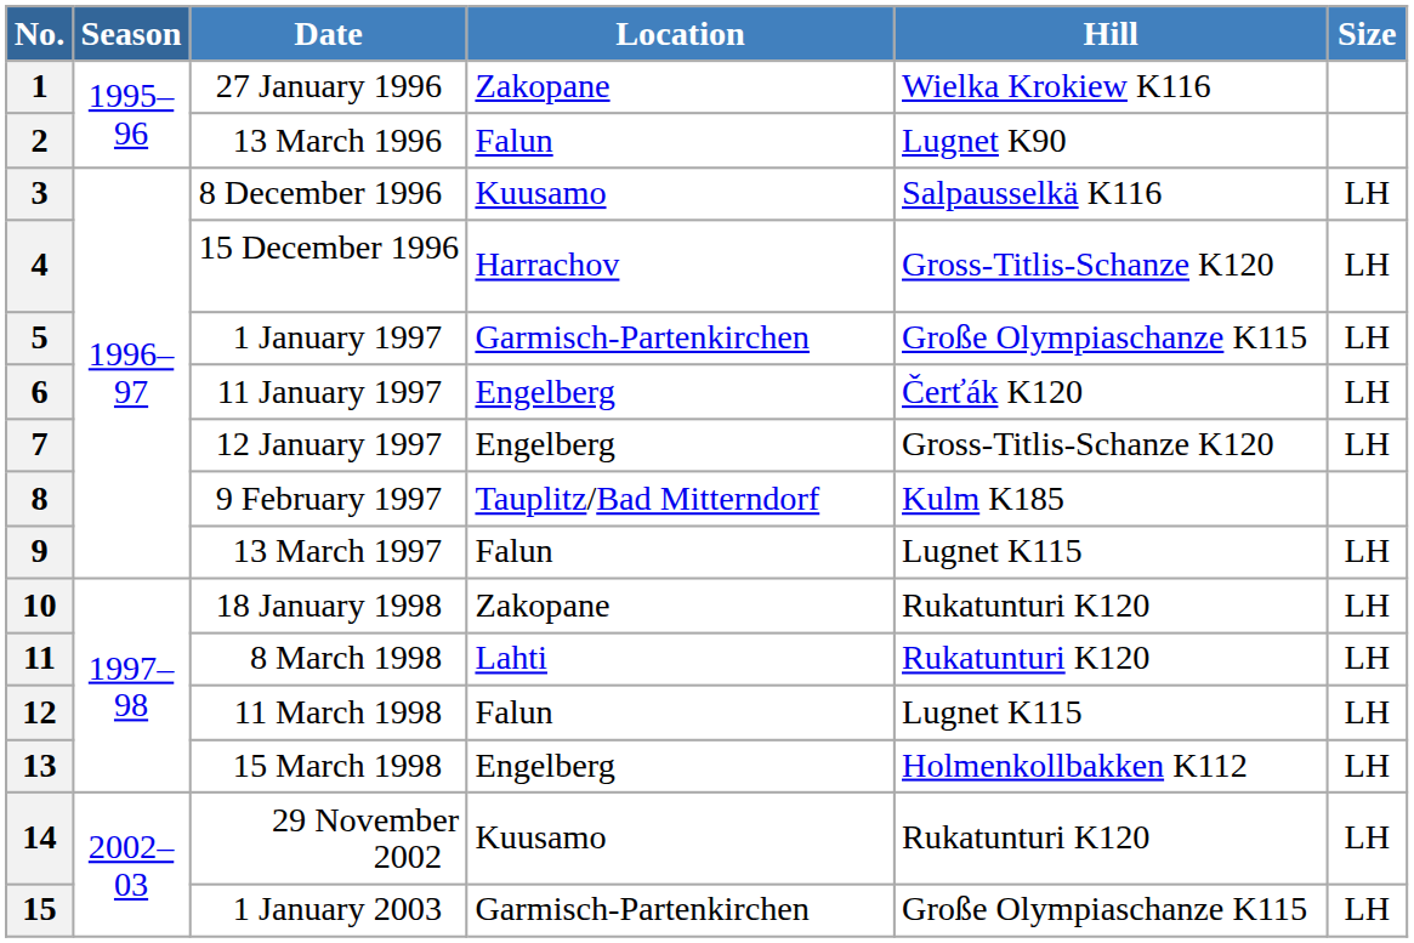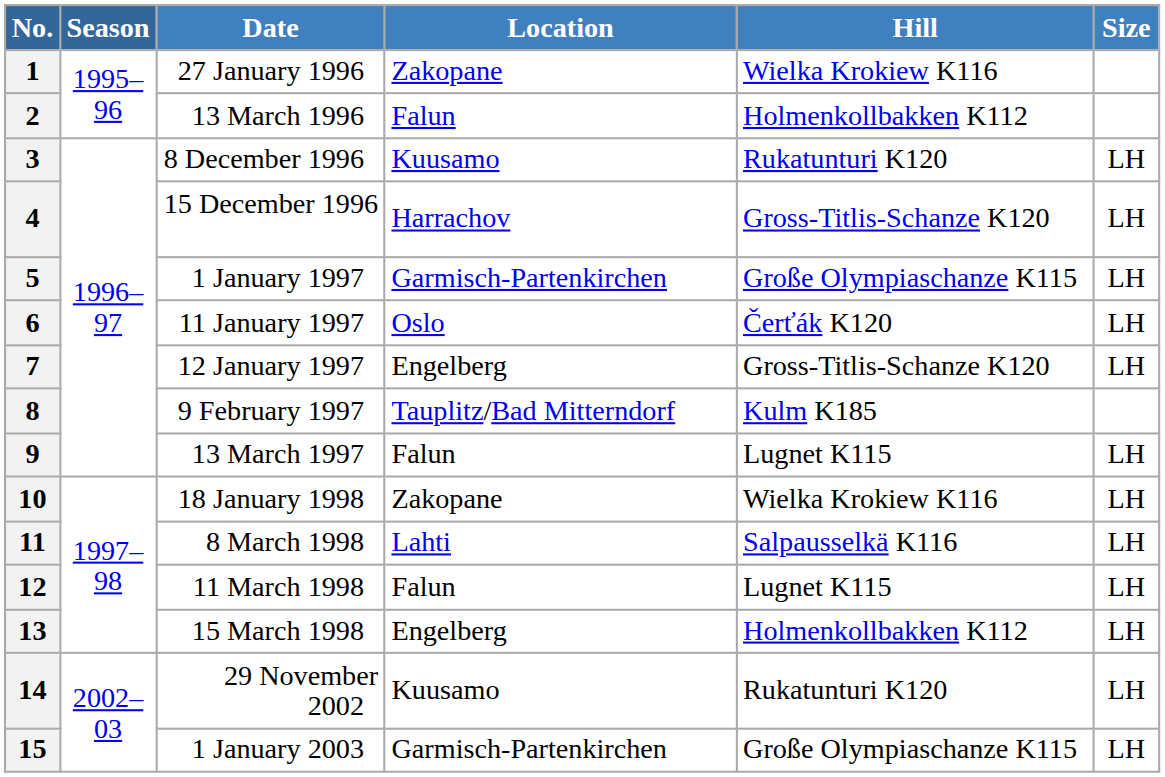2 | Hill: Lugnet K90 -> Holmenkollbakken K112
3 | Hill: Salpausselkä K116 -> Rukatunturi K120
6 | Location: Engelberg -> Oslo
10 | Hill: Rukatunturi K120 -> Wielka Krokiew K116
11 | Hill: Rukatunturi K120 -> Salpausselkä K116
